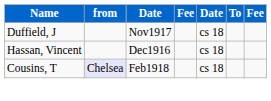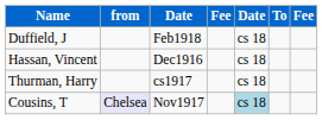Duffield, J | column 3: Nov1917 -> Feb1918
+ row: Thurman, Harry | cs1917 | cs 18
Cousins, T | column 3: Feb1918 -> Nov1917
Cousins, T | column 5: no background -> lightblue background
